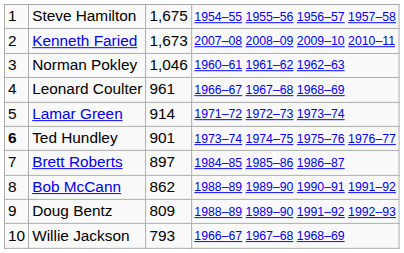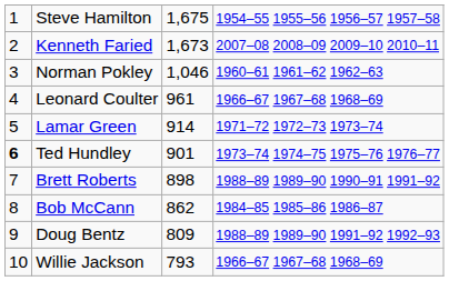Brett Roberts | column 3: 897 -> 898
Brett Roberts | column 4: 1984–85 1985–86 1986–87 -> 1988–89 1989–90 1990–91 1991–92
Bob McCann | column 4: 1988–89 1989–90 1990–91 1991–92 -> 1984–85 1985–86 1986–87
